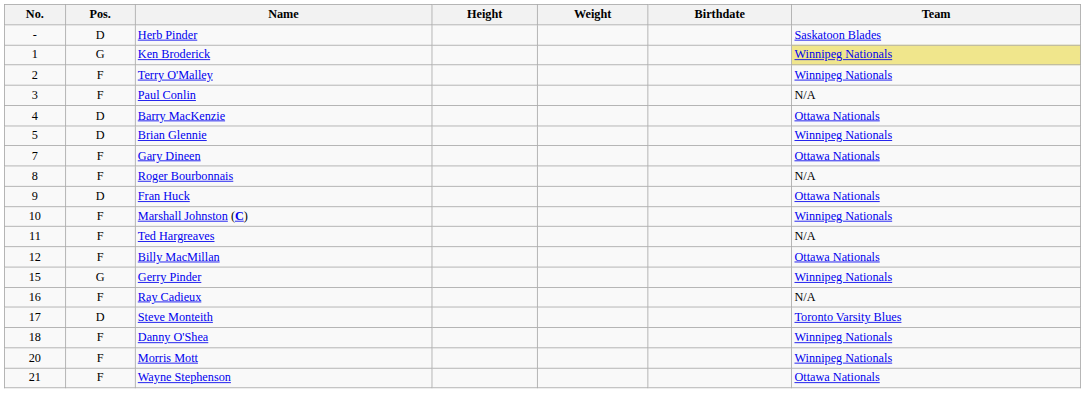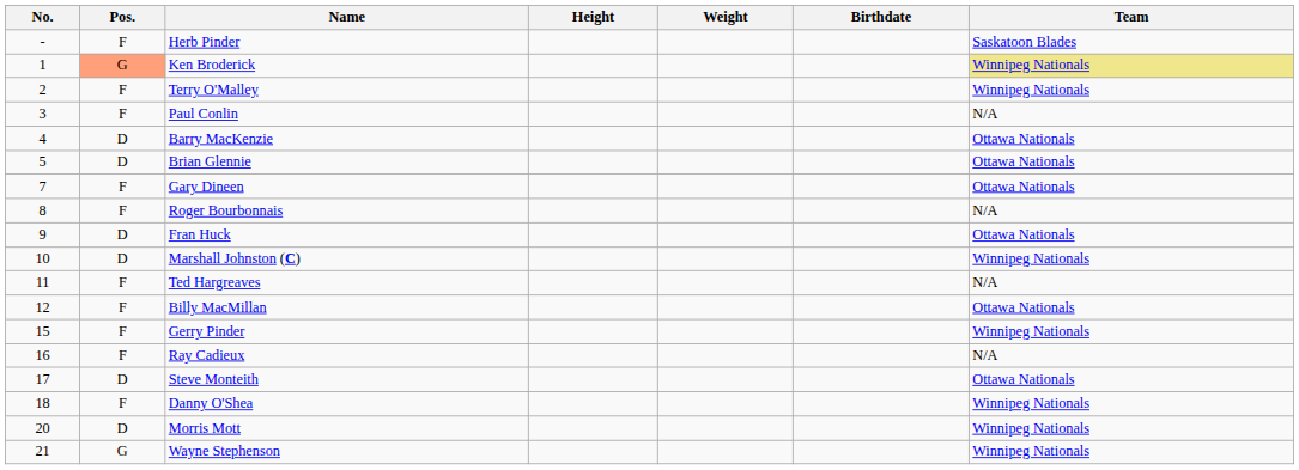Herb Pinder | Pos.: D -> F
Ken Broderick | Pos.: no background -> lightsalmon background
Brian Glennie | Team: Winnipeg Nationals -> Ottawa Nationals
Marshall Johnston (C) | Pos.: F -> D
Gerry Pinder | Pos.: G -> F
Steve Monteith | Team: Toronto Varsity Blues -> Ottawa Nationals
Morris Mott | Pos.: F -> D
Wayne Stephenson | Pos.: F -> G
Wayne Stephenson | Team: Ottawa Nationals -> Winnipeg Nationals
